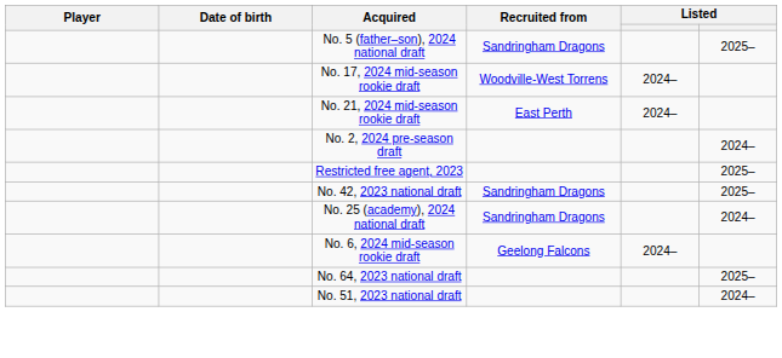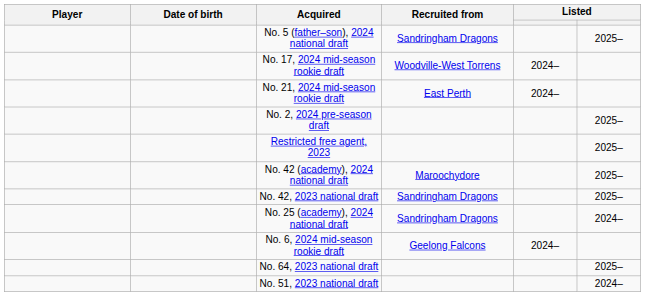No. 2, 2024 pre-season draft | column 6: 2024– -> 2025–
+ row: No. 42 (academy), 2024 national draft | Maroochydore | 2025–
